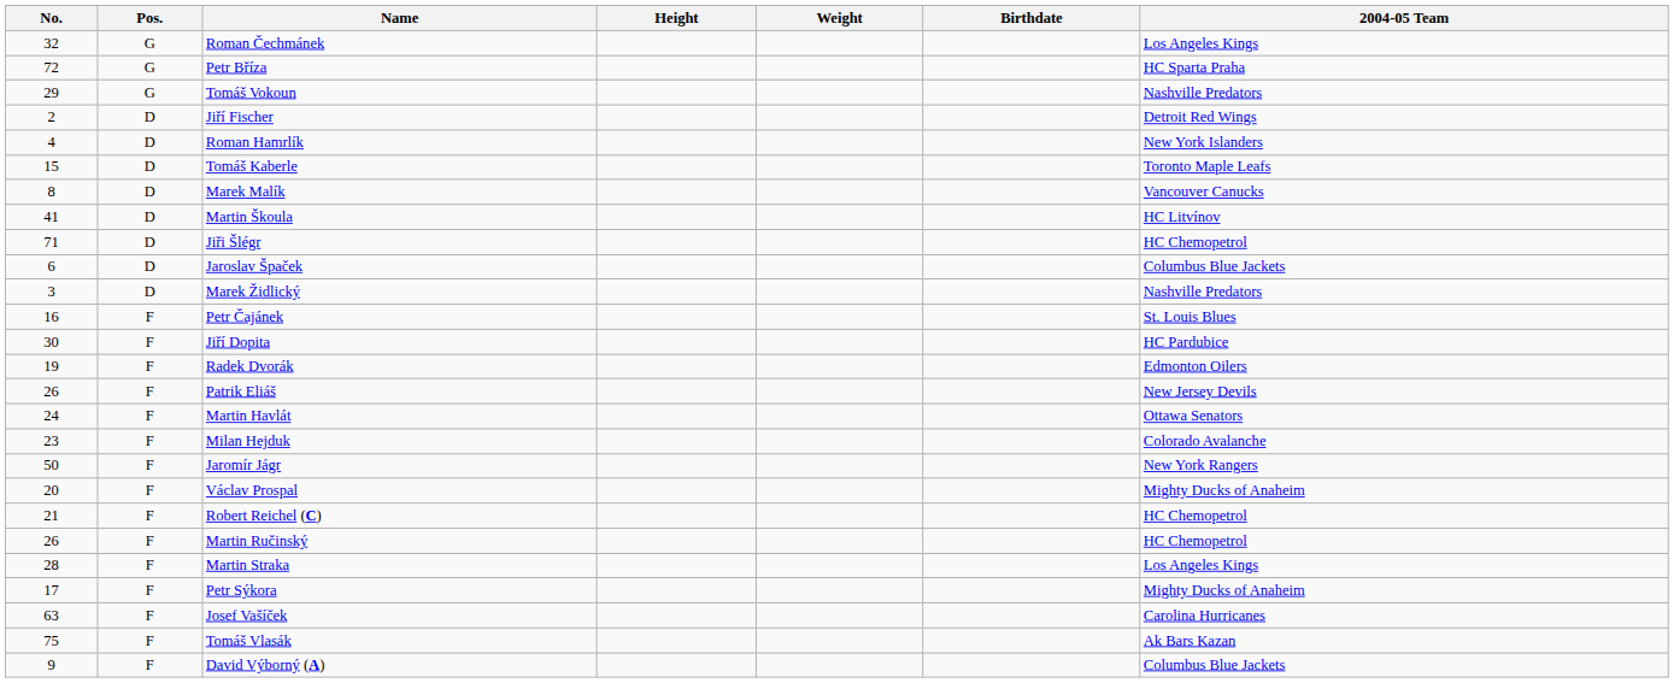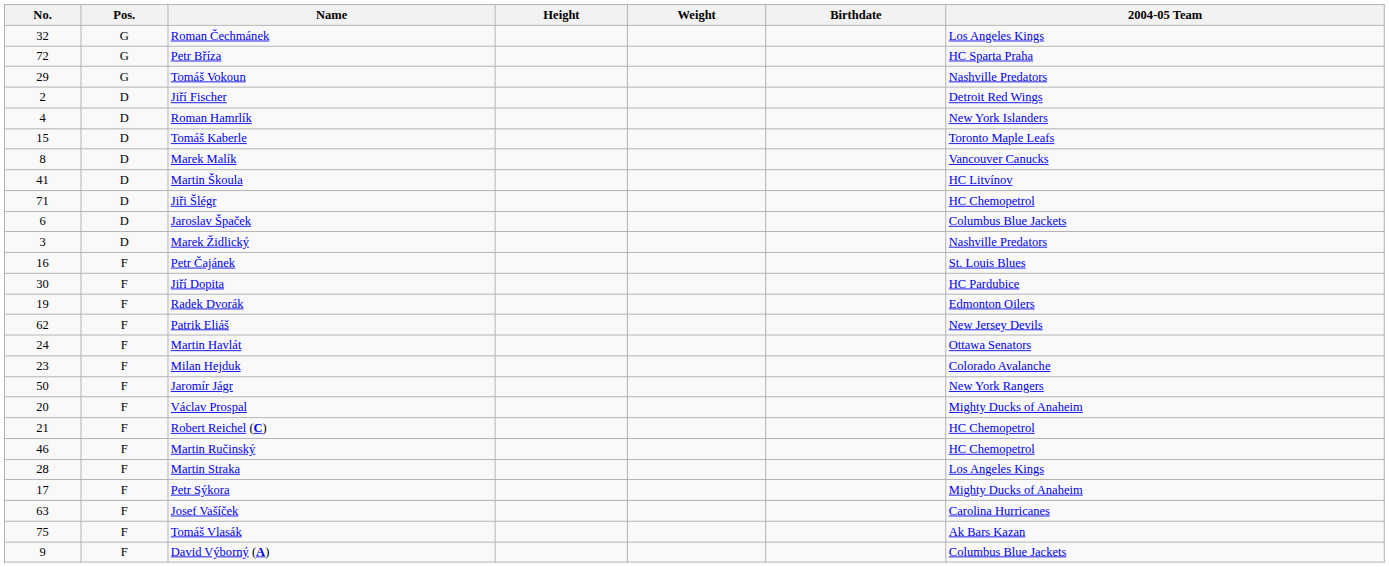Patrik Eliáš | No.: 26 -> 62
Martin Ručinský | No.: 26 -> 46
